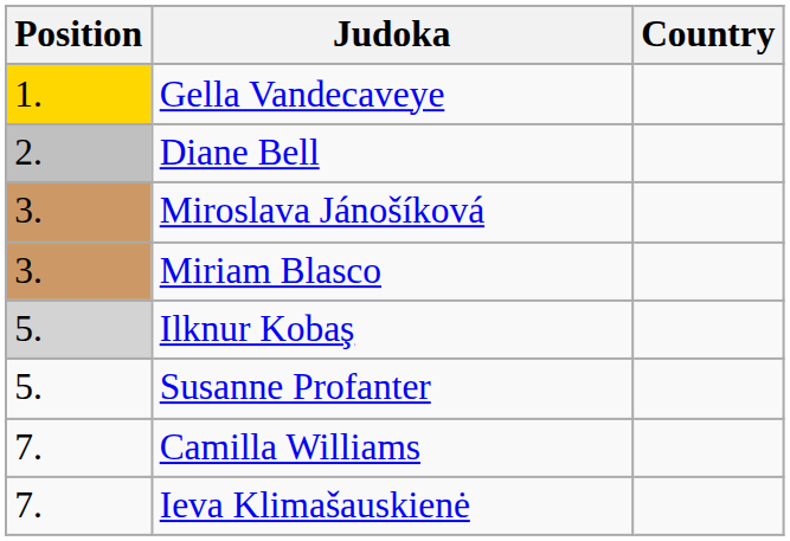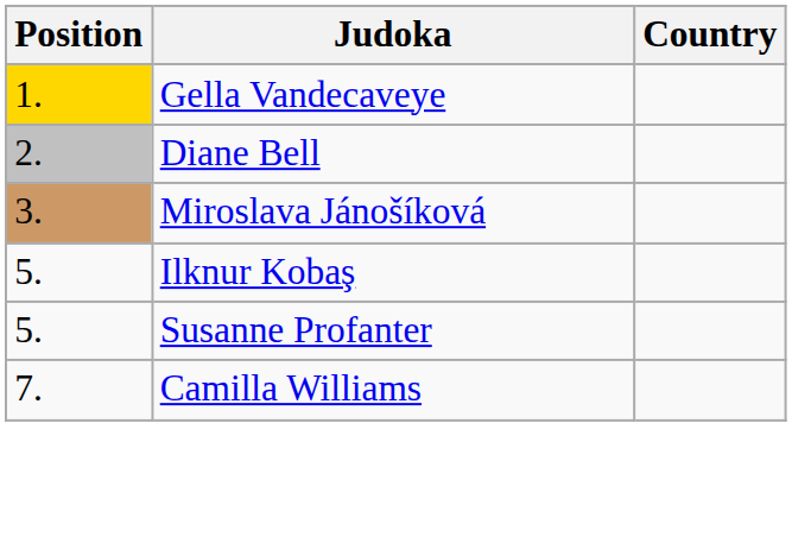- row: 3. | Miriam Blasco
Ilknur Kobaş | Position: lightgrey background -> no background
- row: 7. | Ieva Klimašauskienė
